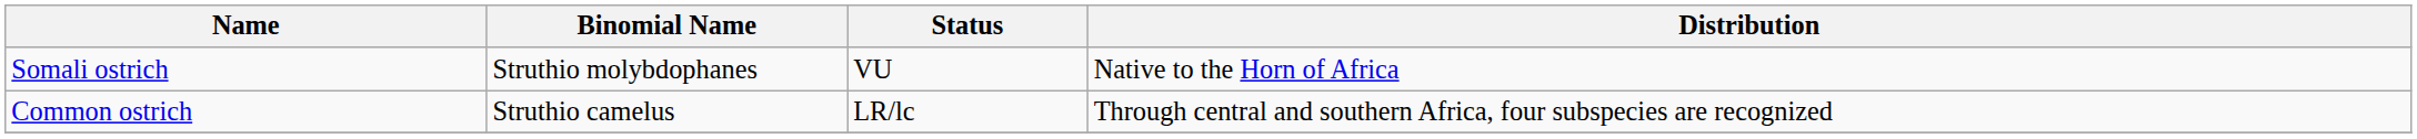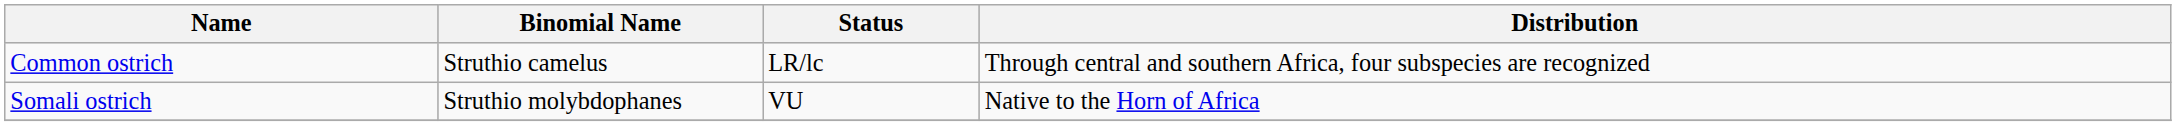rows swapped: Common ostrich <-> Somali ostrich
